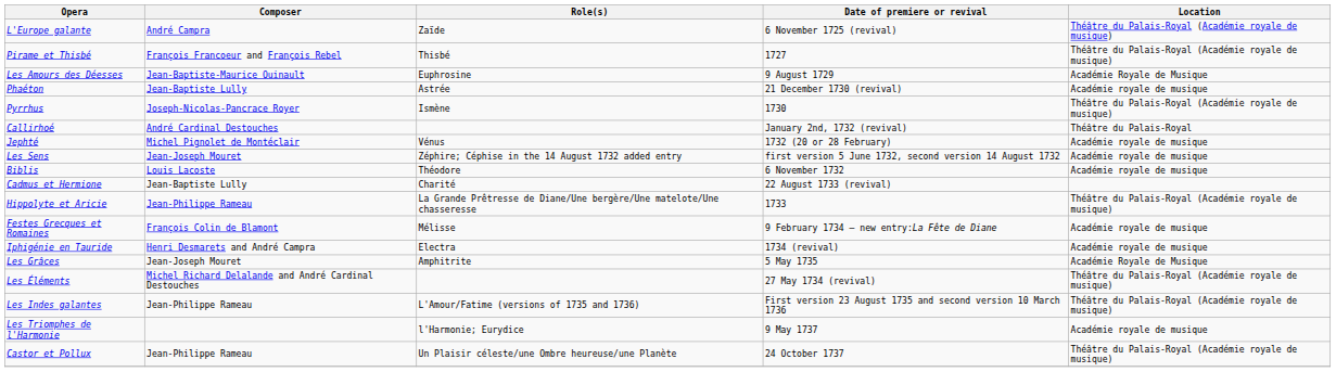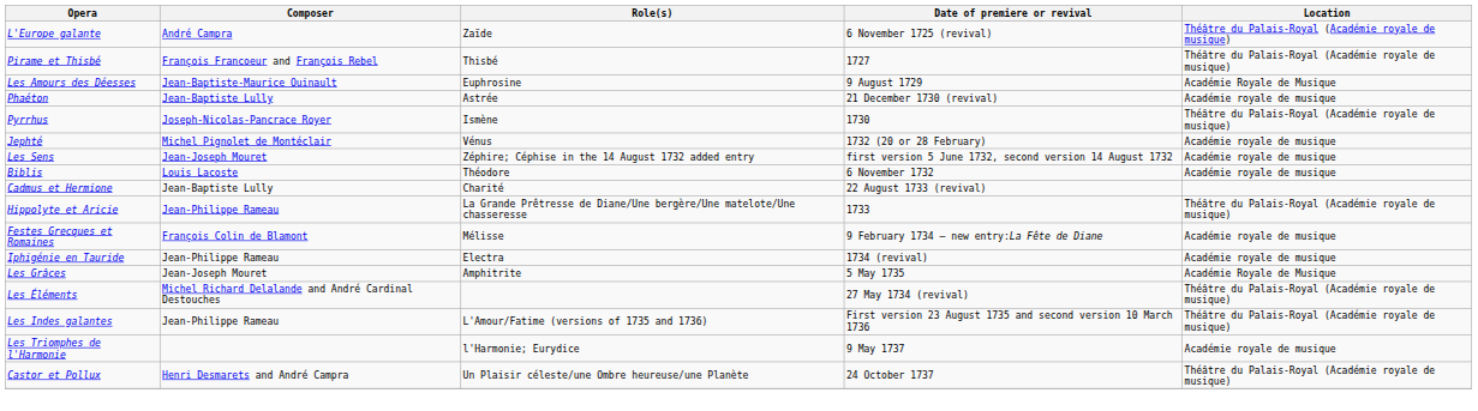- row: Callirhoé | André Cardinal Destouches | January 2nd, 1732 (revival) | Théâtre du Palais-Royal
Iphigénie en Tauride | Composer: Henri Desmarets and André Campra -> Jean-Philippe Rameau
Castor et Pollux | Composer: Jean-Philippe Rameau -> Henri Desmarets and André Campra
